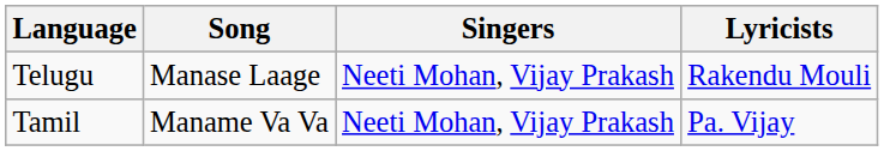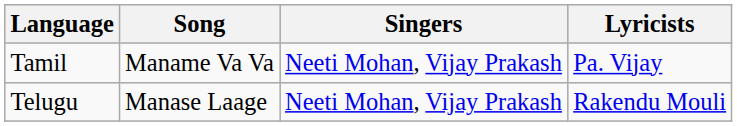rows swapped: Tamil <-> Telugu
